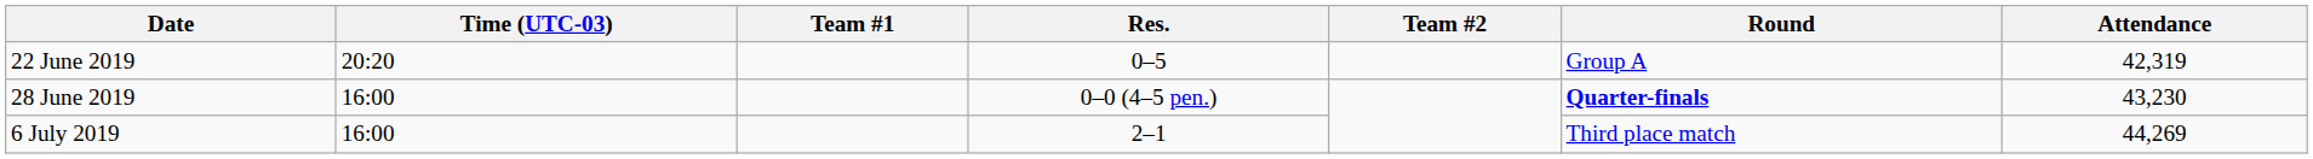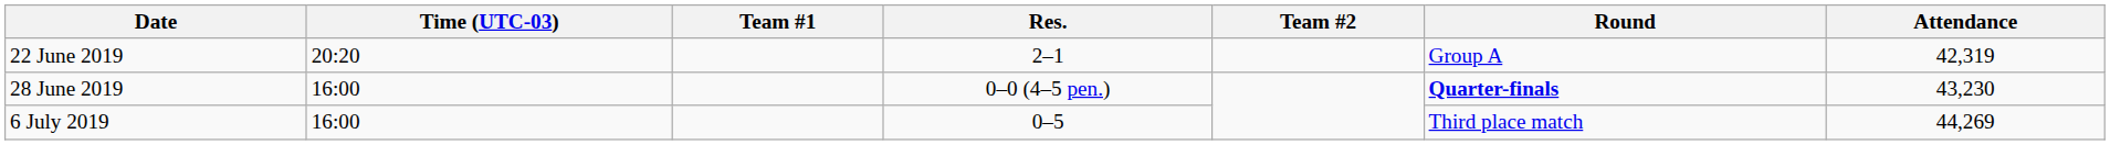22 June 2019 | Res.: 0–5 -> 2–1
6 July 2019 | Res.: 2–1 -> 0–5
